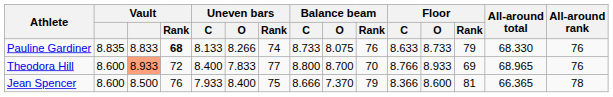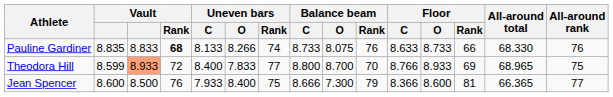Pauline Gardiner | Floor / Rank: 79 -> 66
Theodora Hill | column 2: 8.600 -> 8.599
Theodora Hill | All-around rank: 76 -> 75
Jean Spencer | Balance beam / O: 7.370 -> 7.300
Jean Spencer | All-around rank: 78 -> 77
